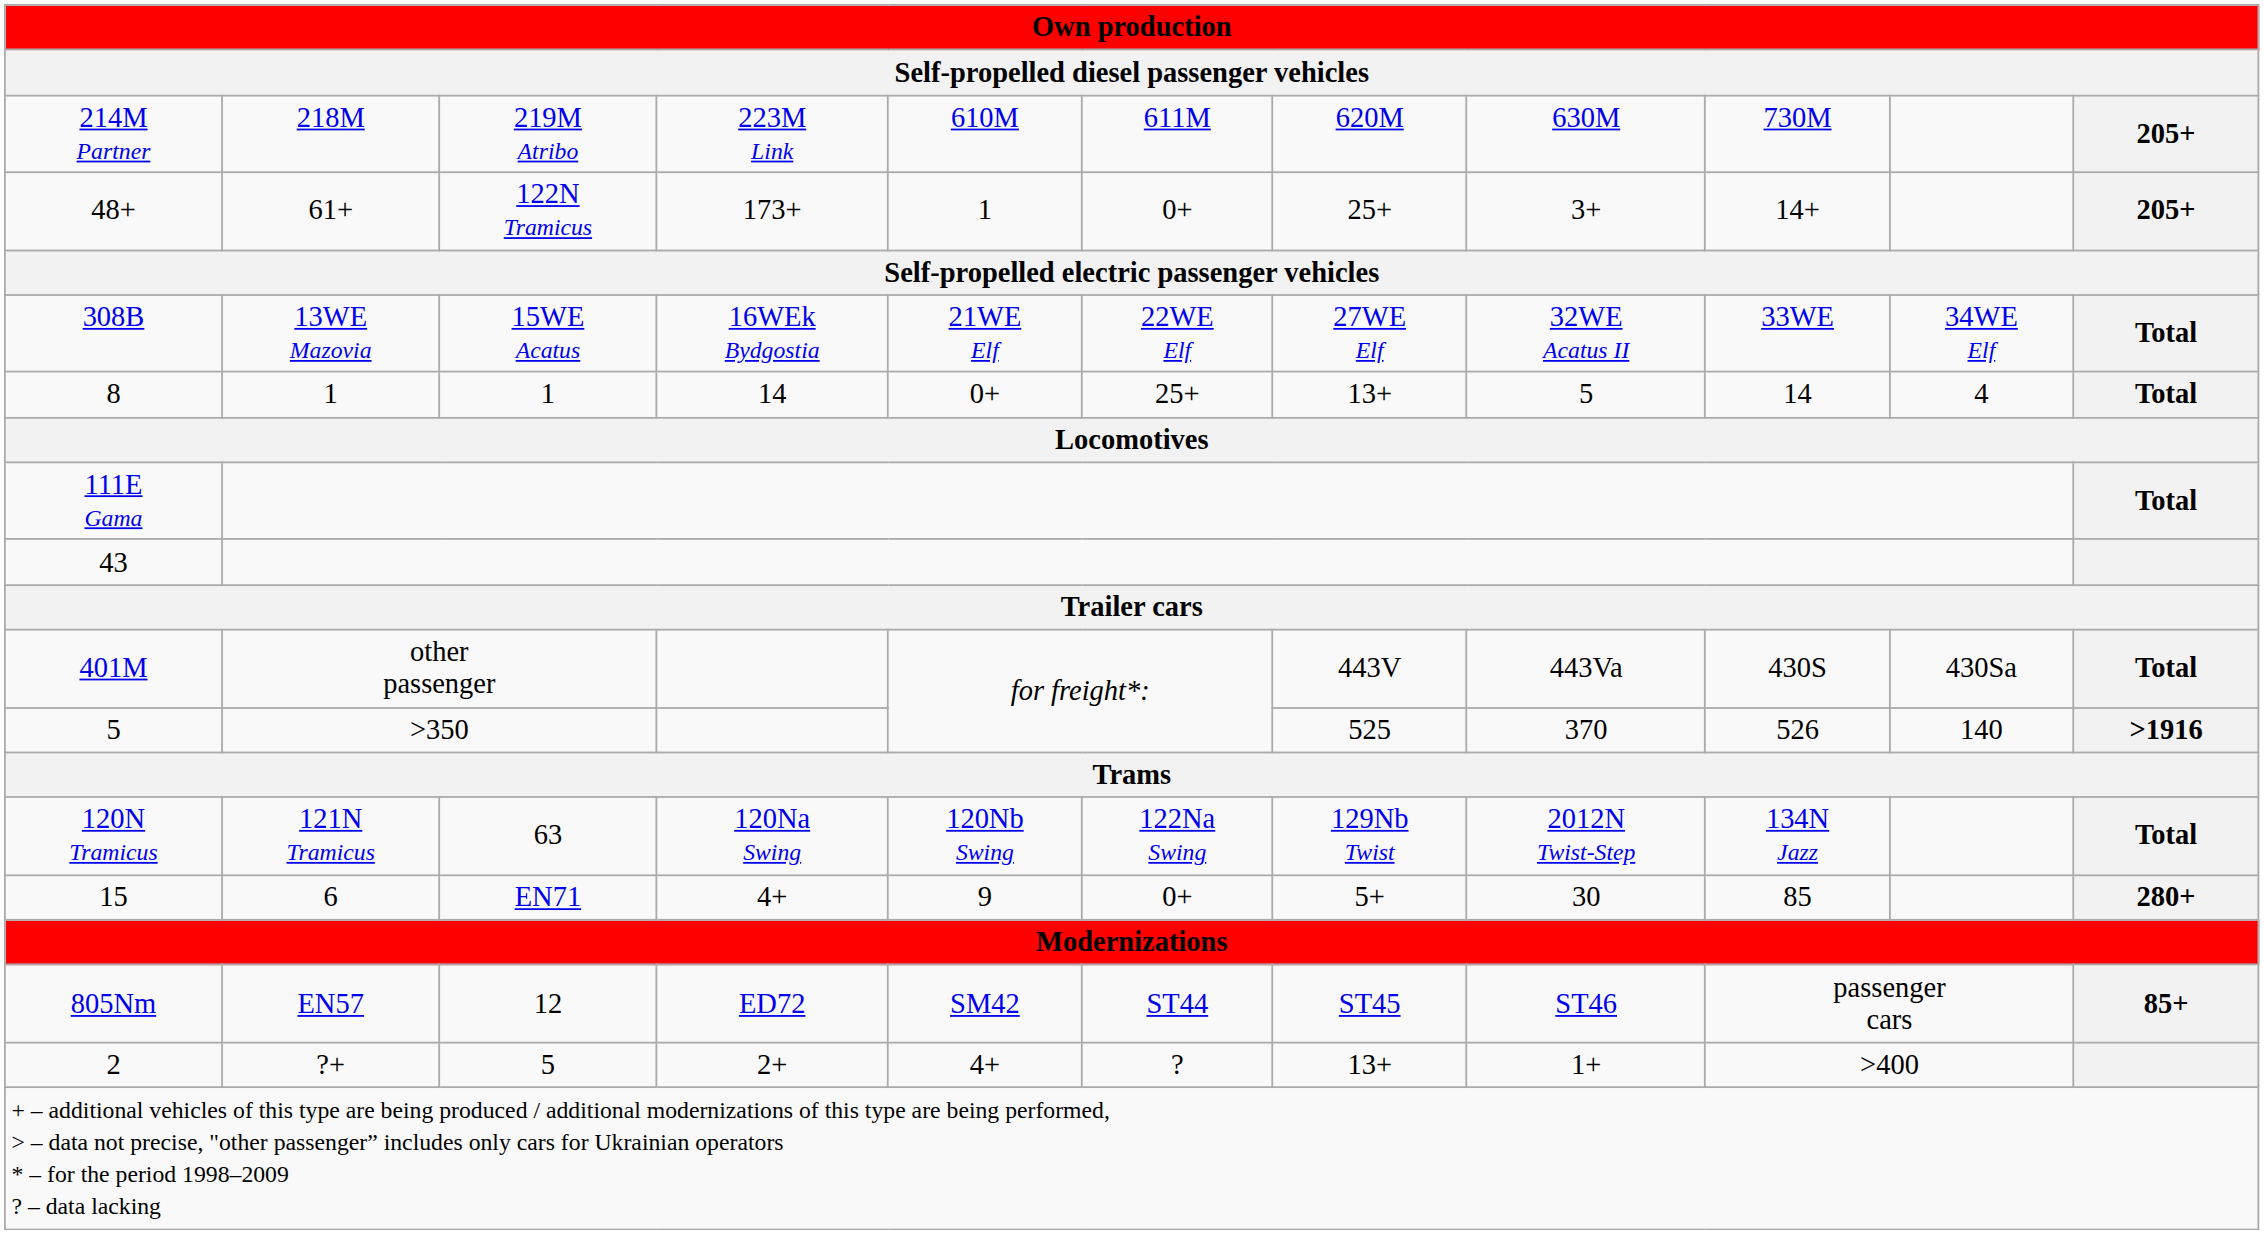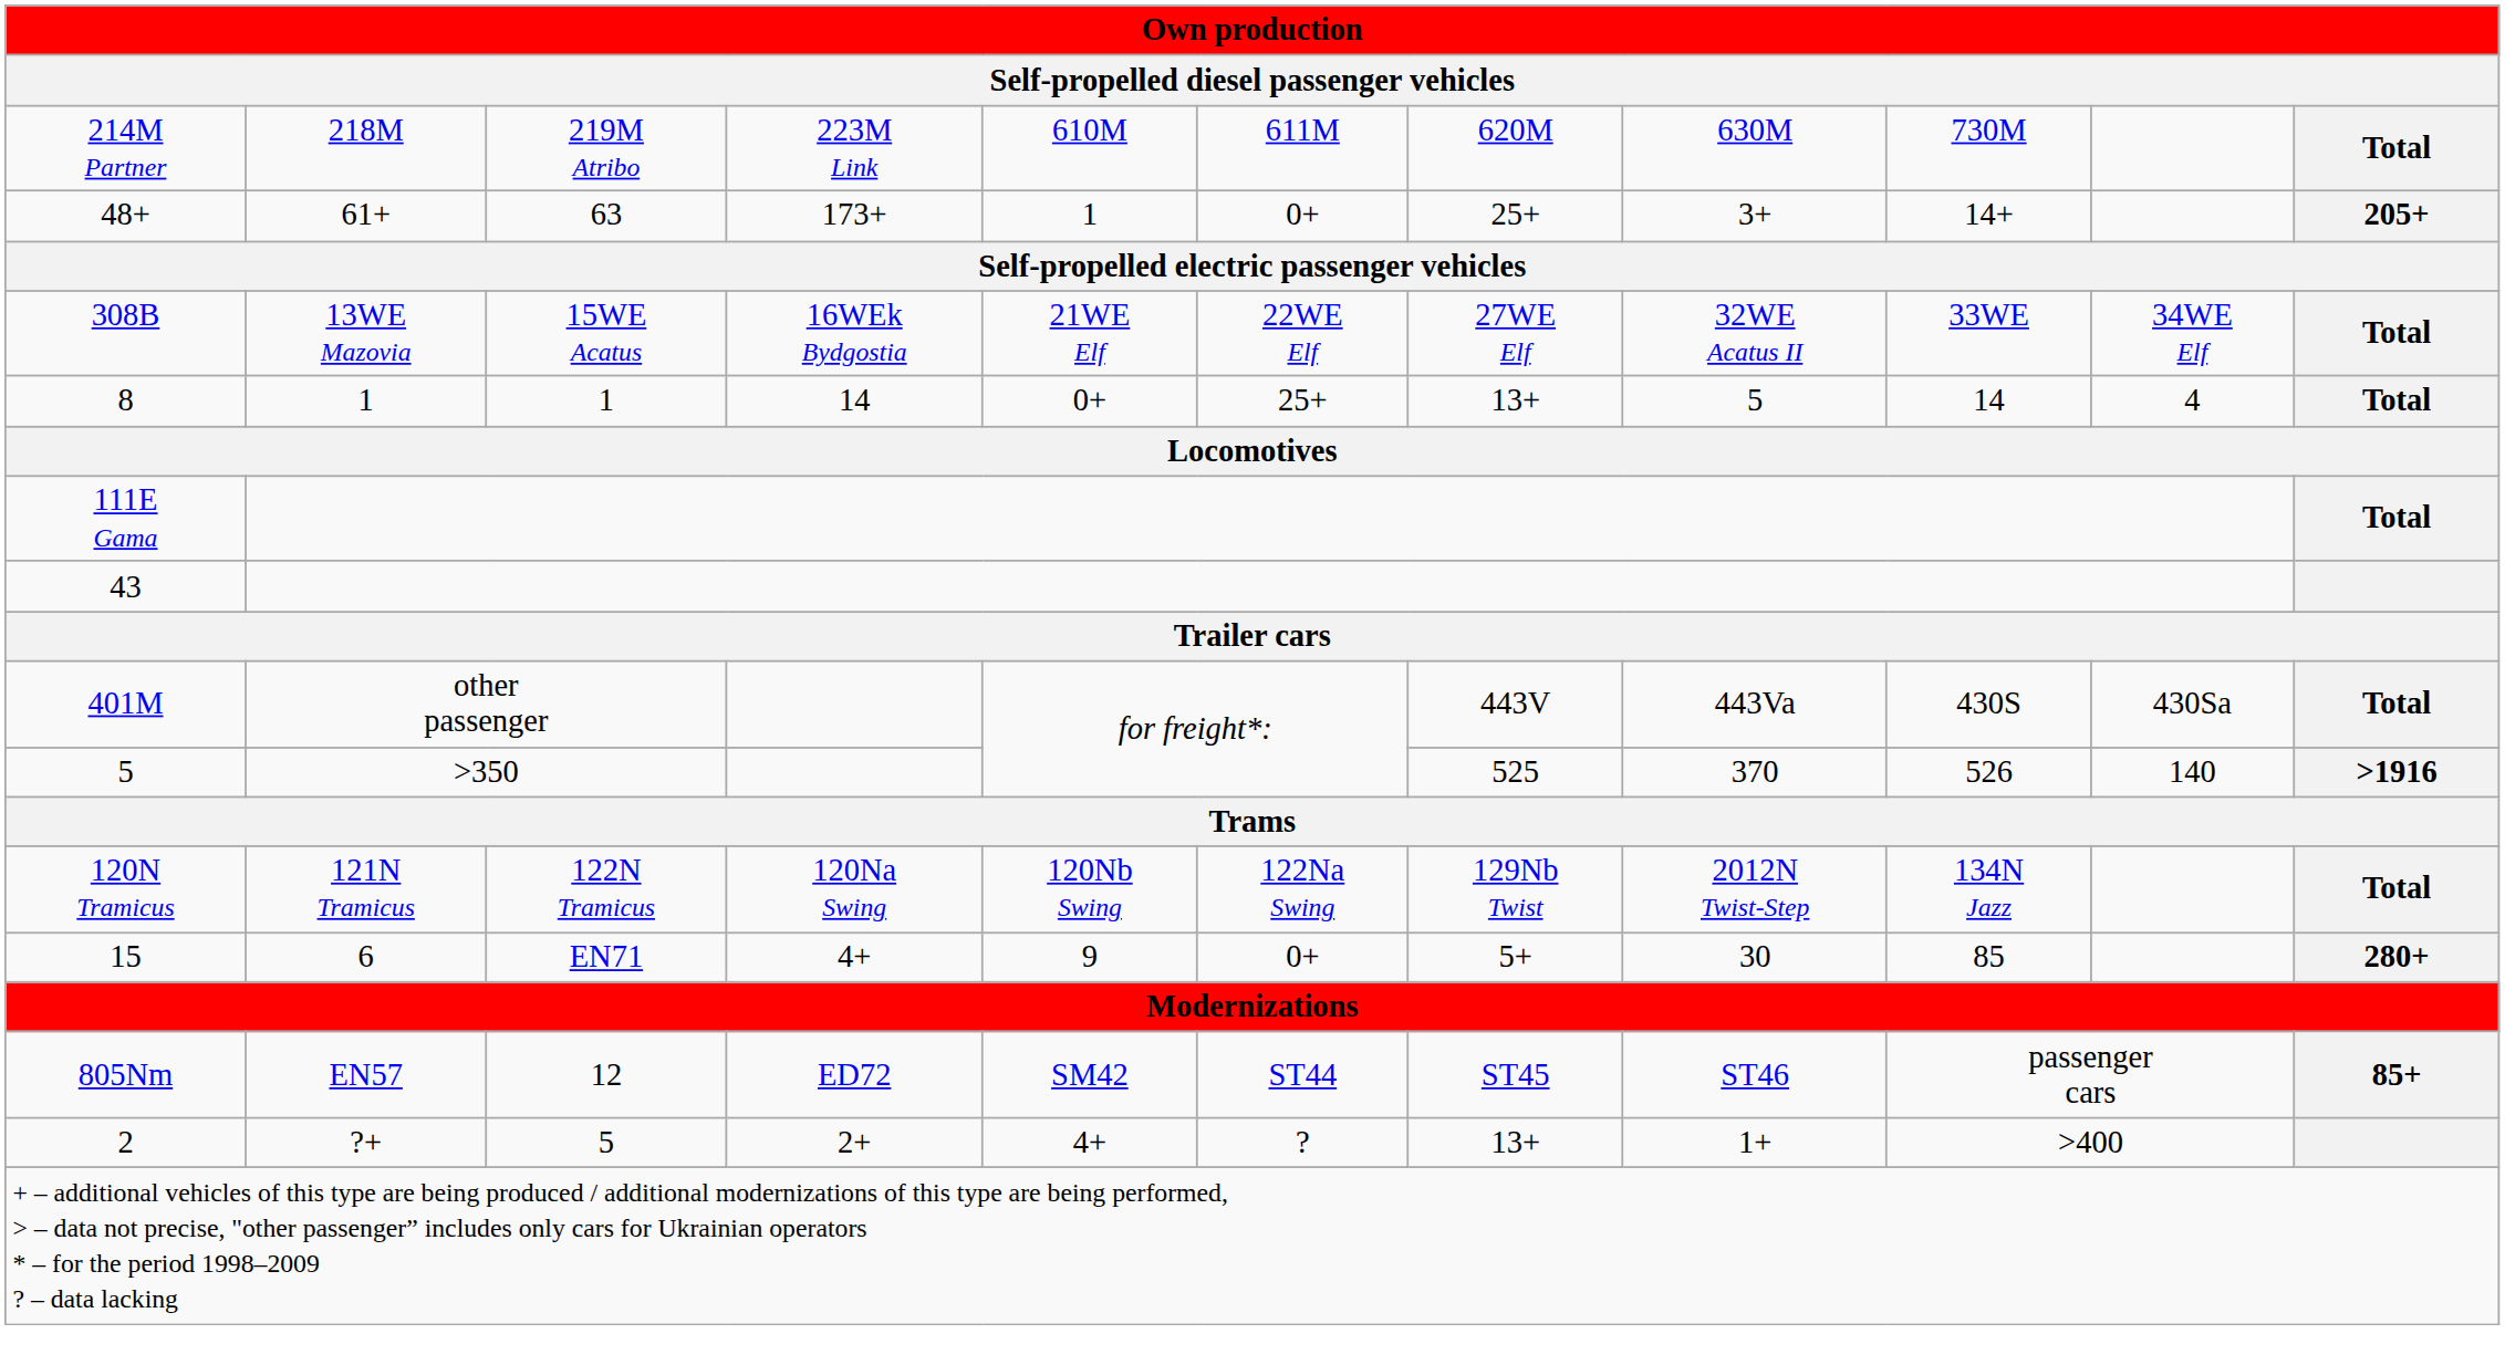214M Partner | column 11: 205+ -> Total
48+ | column 3: 122N Tramicus -> 63
120N Tramicus | column 3: 63 -> 122N Tramicus
